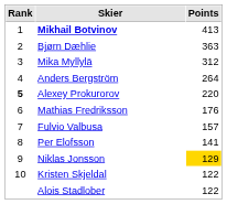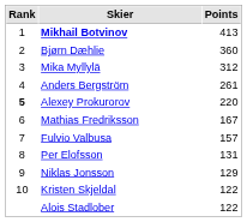Bjørn Dæhlie | Points: 363 -> 360
Anders Bergström | Points: 264 -> 261
Mathias Fredriksson | Points: 176 -> 167
Per Elofsson | Points: 141 -> 131
Niklas Jonsson | Points: gold background -> no background
